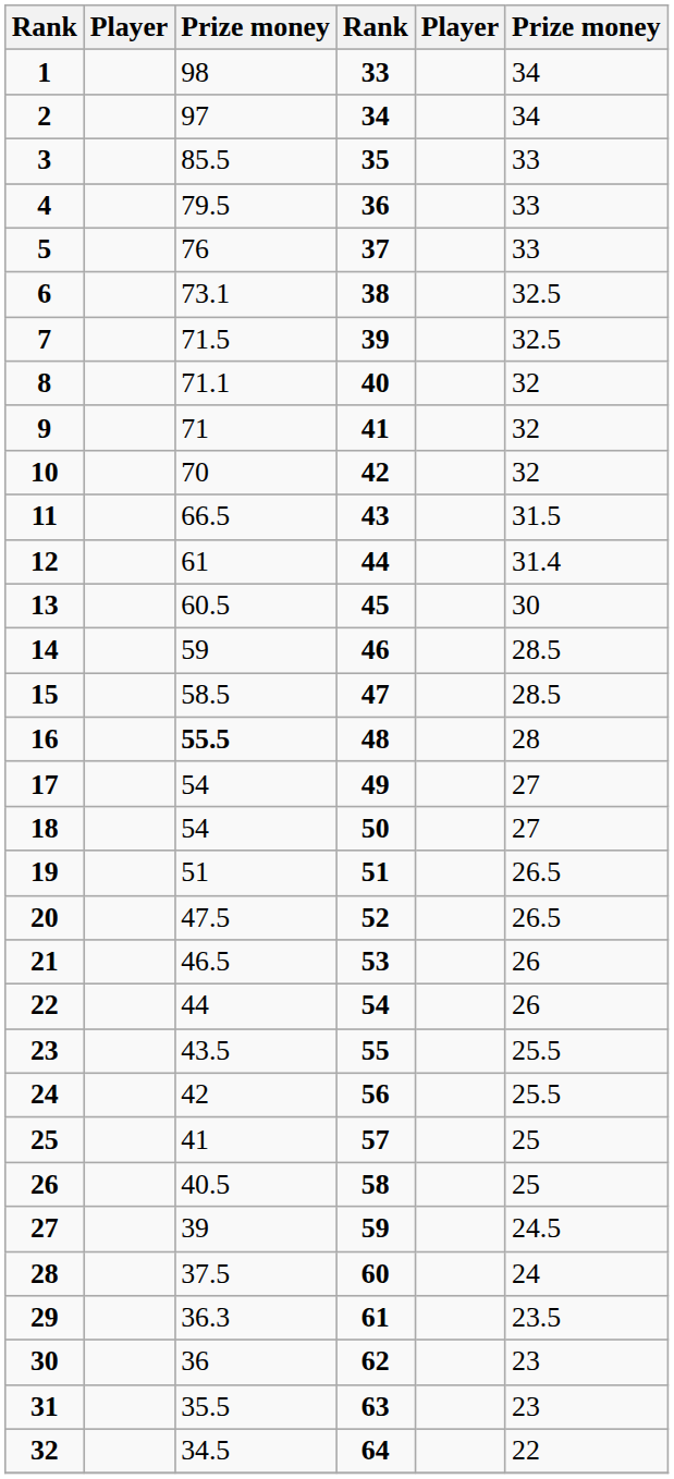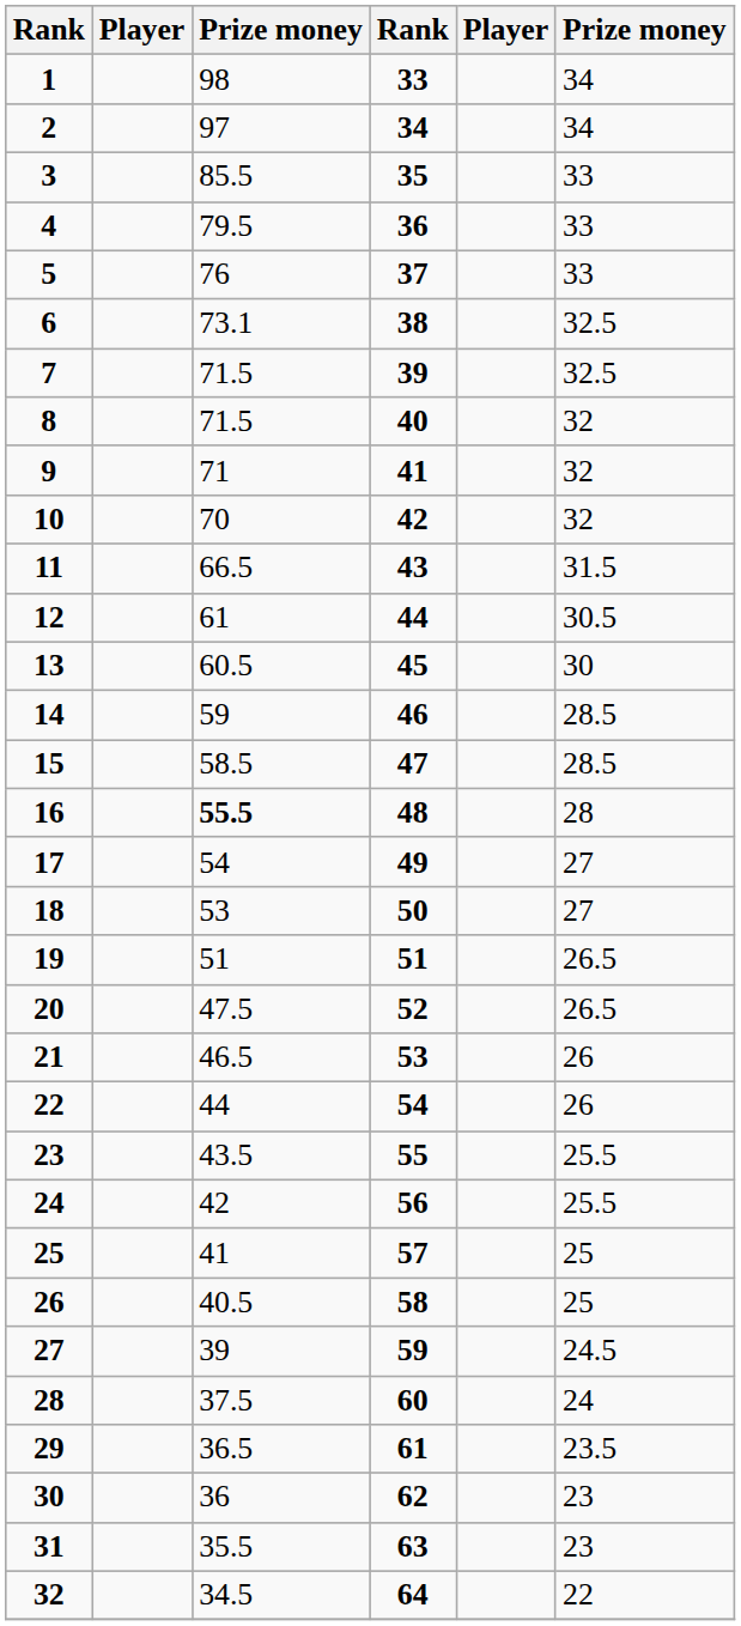8 | column 3: 71.1 -> 71.5
12 | column 6: 31.4 -> 30.5
18 | column 3: 54 -> 53
29 | column 3: 36.3 -> 36.5
